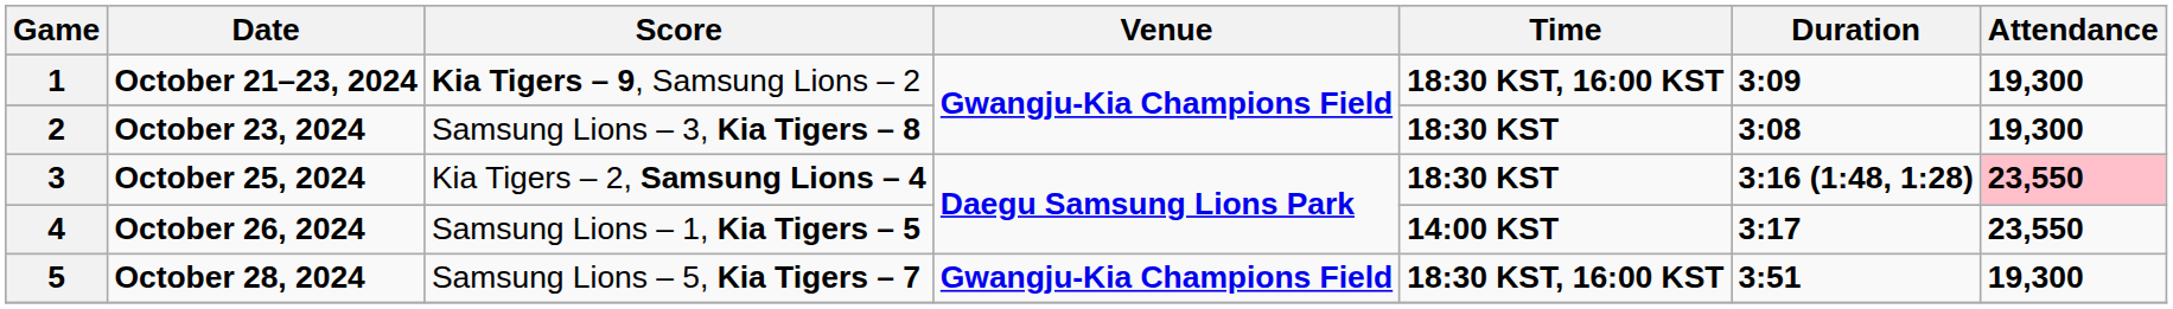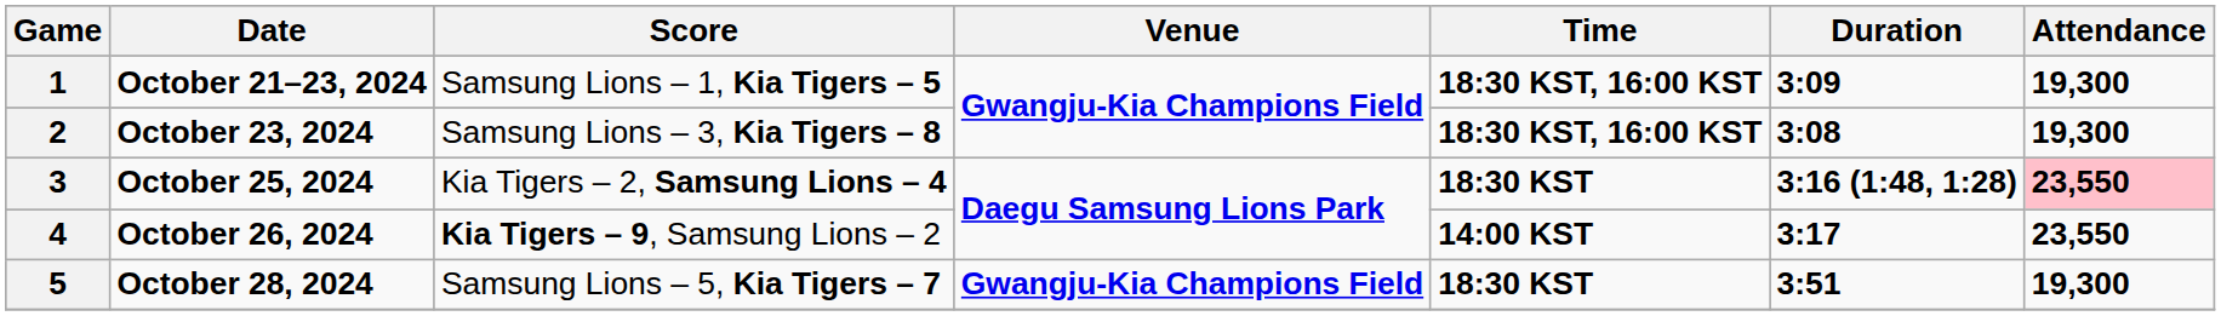1 | Score: Kia Tigers – 9, Samsung Lions – 2 -> Samsung Lions – 1, Kia Tigers – 5
2 | Time: 18:30 KST -> 18:30 KST, 16:00 KST
4 | Score: Samsung Lions – 1, Kia Tigers – 5 -> Kia Tigers – 9, Samsung Lions – 2
5 | Time: 18:30 KST, 16:00 KST -> 18:30 KST
